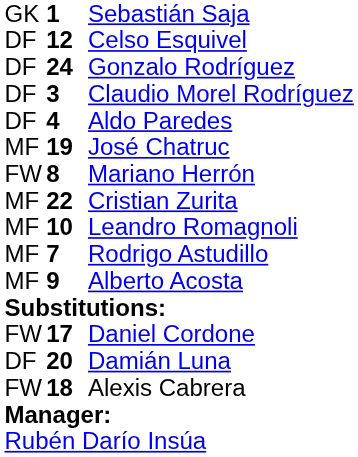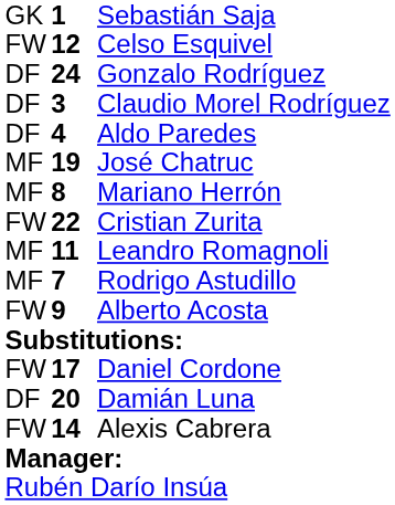Celso Esquivel | column 1: DF -> FW
Mariano Herrón | column 1: FW -> MF
Cristian Zurita | column 1: MF -> FW
Leandro Romagnoli | column 2: 10 -> 11
Alberto Acosta | column 1: MF -> FW
Alexis Cabrera | column 2: 18 -> 14
